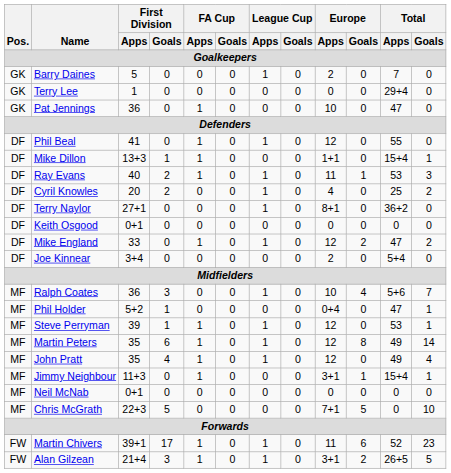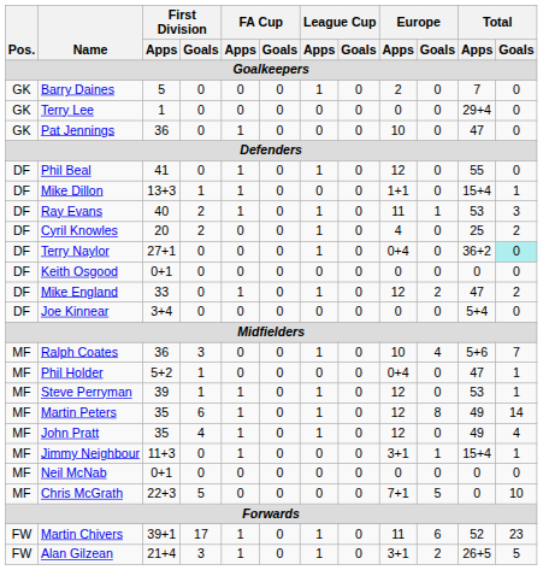Terry Naylor | Europe / Apps: 8+1 -> 0+4
Terry Naylor | Total / Goals: no background -> paleturquoise background
Joe Kinnear | Europe / Apps: 2 -> 0
